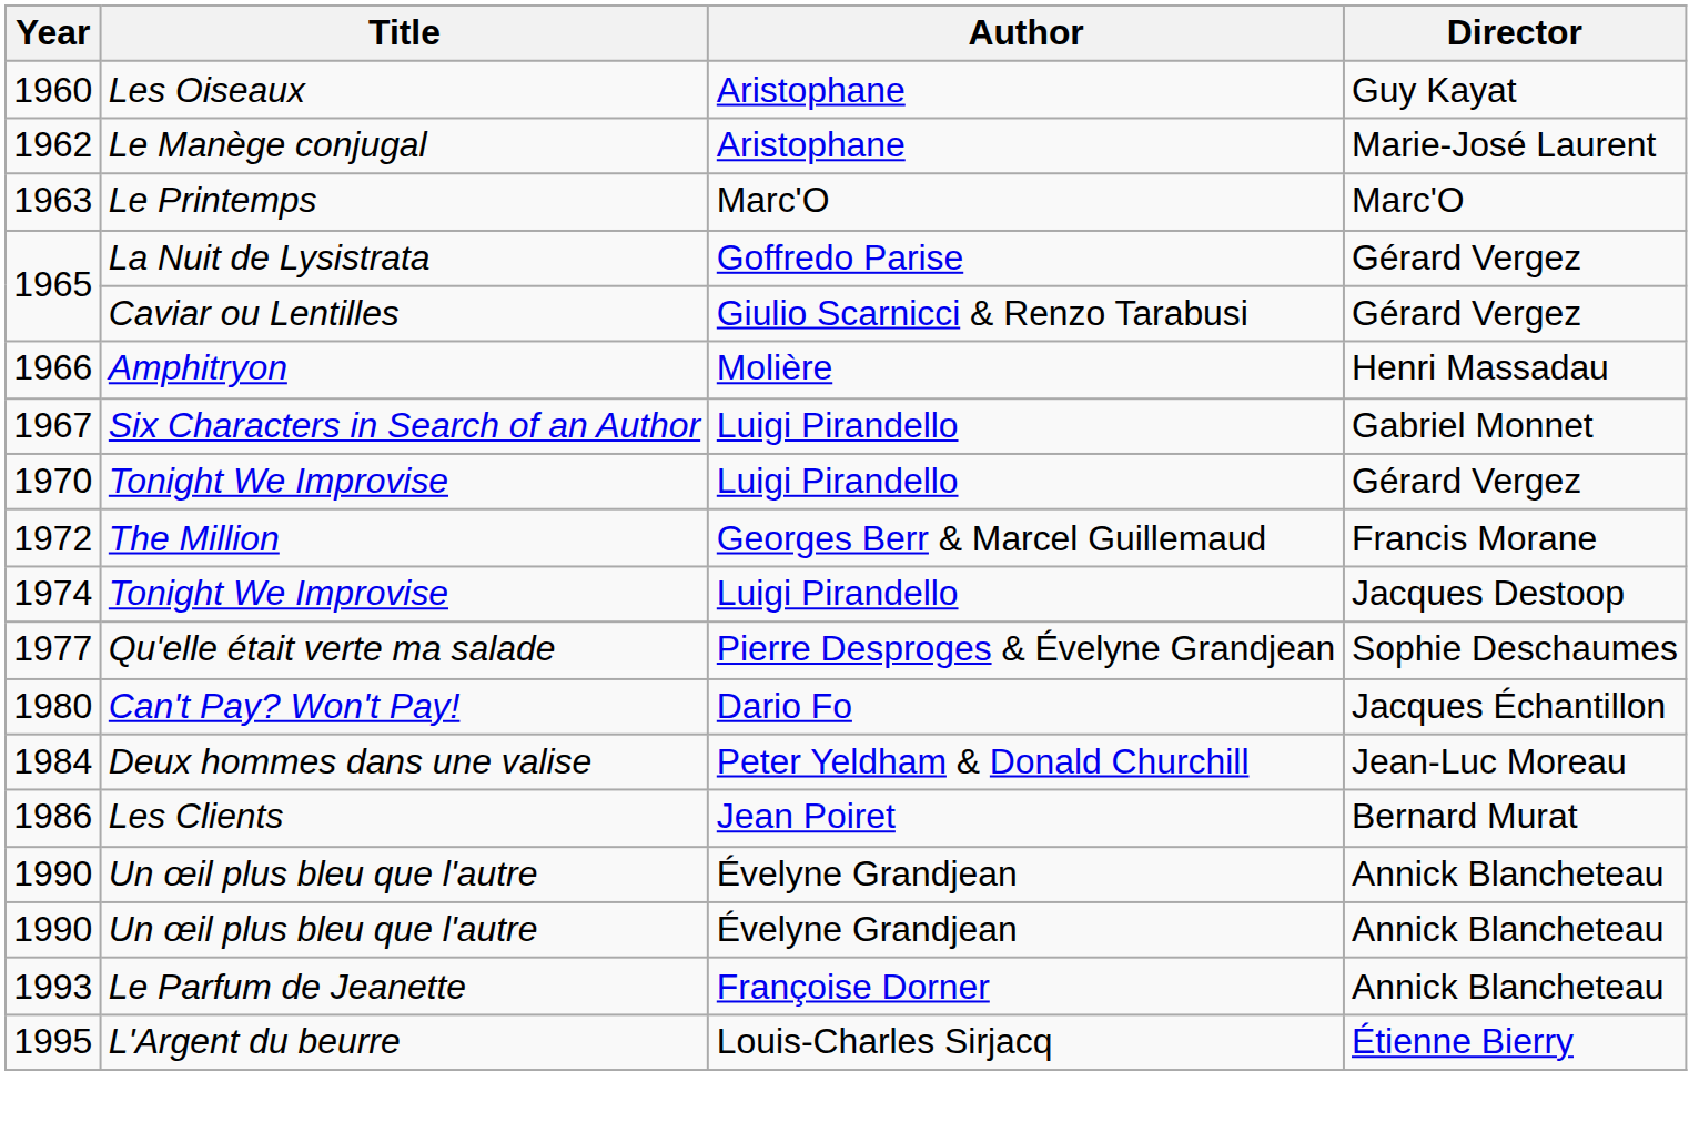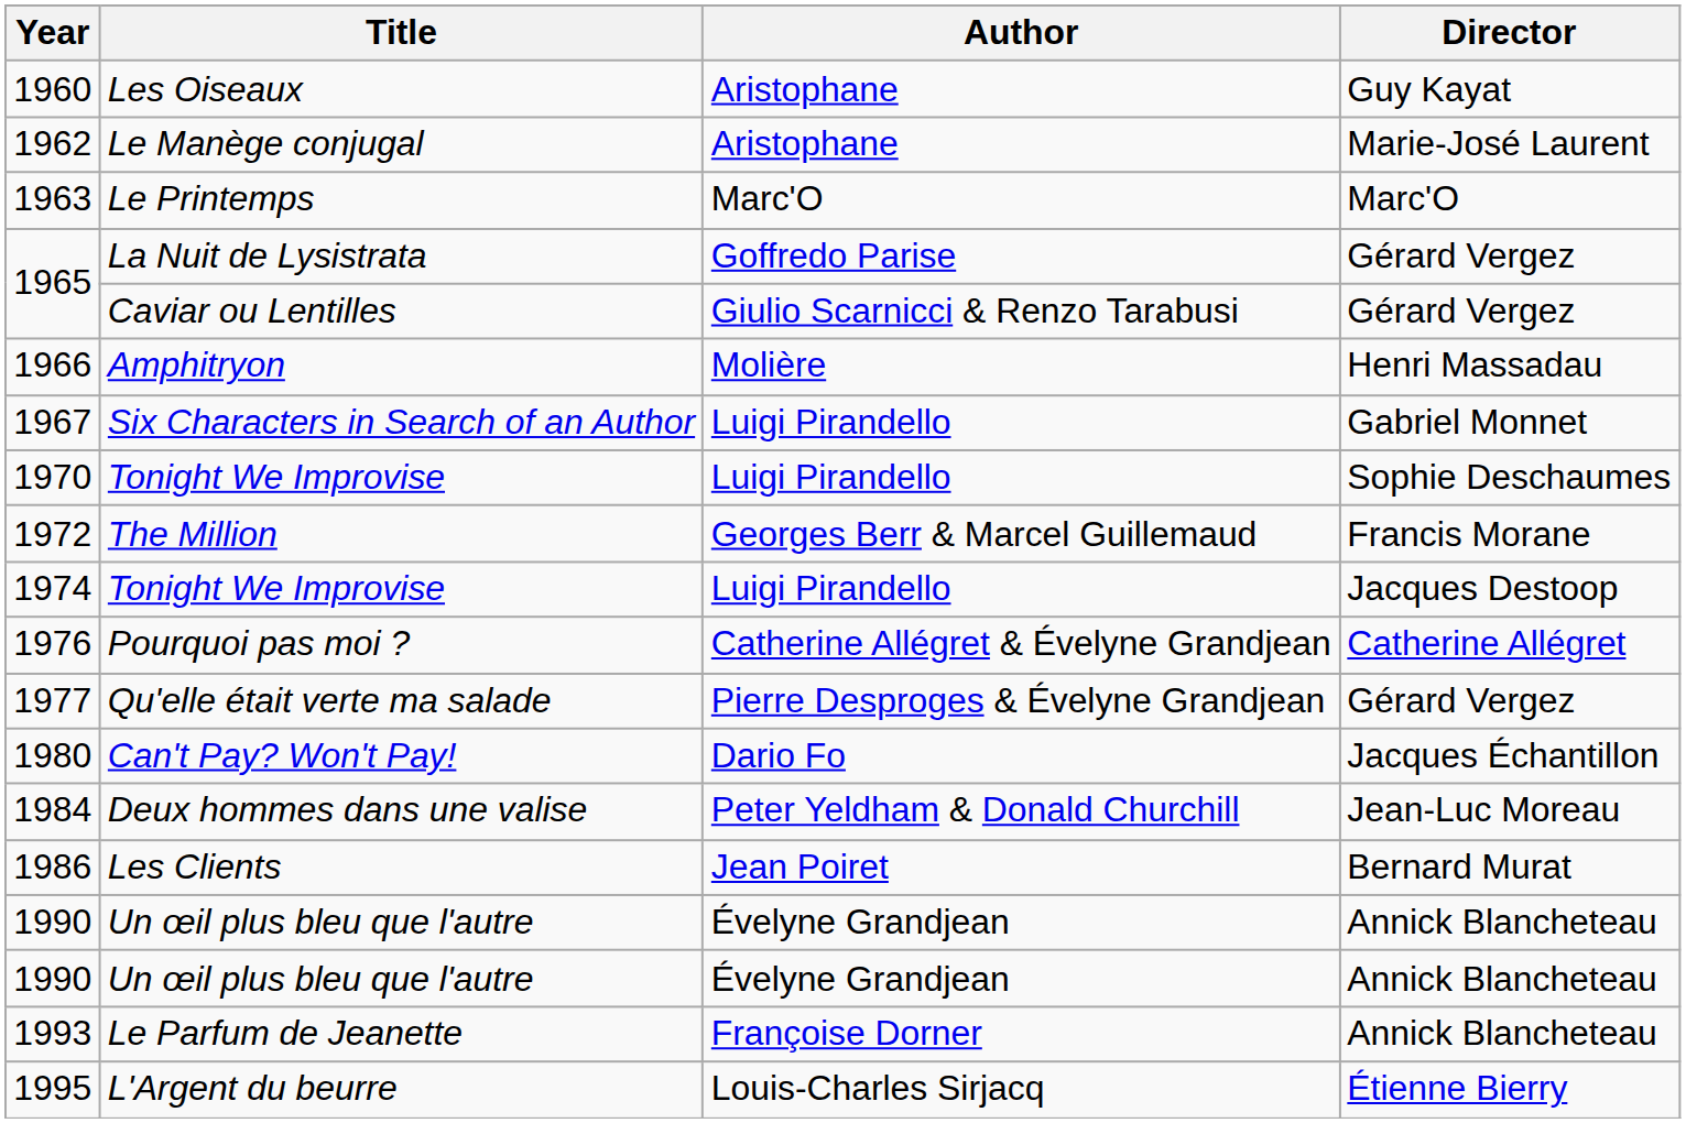1970 | Director: Gérard Vergez -> Sophie Deschaumes
+ row: 1976 | Pourquoi pas moi ? | Catherine Allégret & Évelyne Grandjean | Catherine Allégret
1977 | Director: Sophie Deschaumes -> Gérard Vergez
